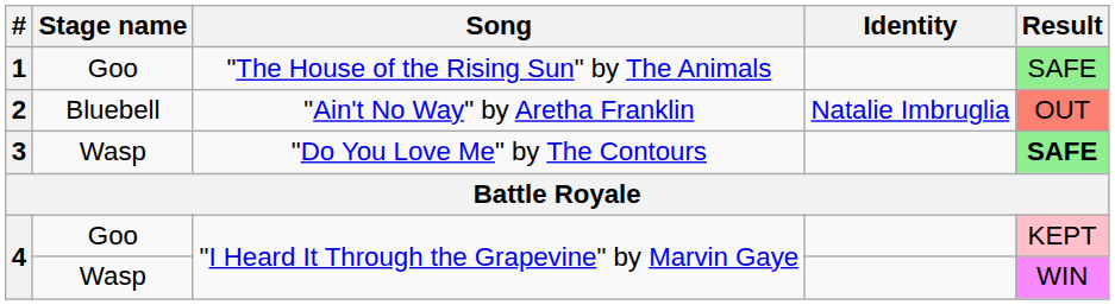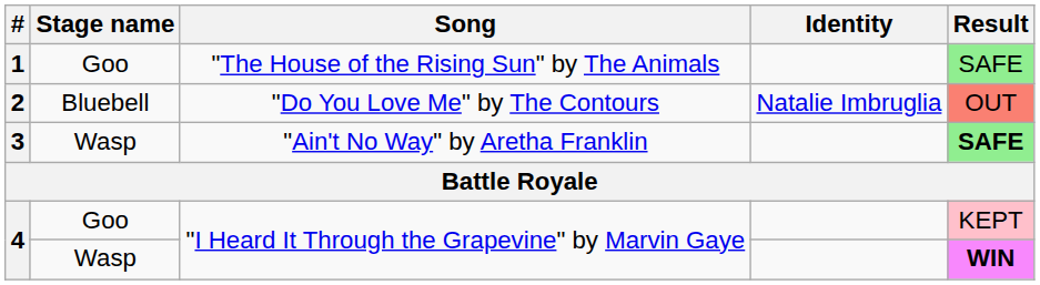2 | Song: "Ain't No Way" by Aretha Franklin -> "Do You Love Me" by The Contours
3 | Song: "Do You Love Me" by The Contours -> "Ain't No Way" by Aretha Franklin
4 / Wasp | Result: normal -> bold
